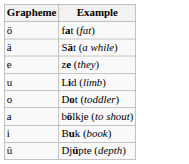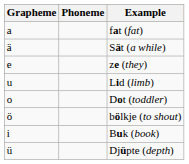+ column: Phoneme
fat (fat) | Grapheme: ö -> a
bölkje (to shout) | Grapheme: a -> ö
